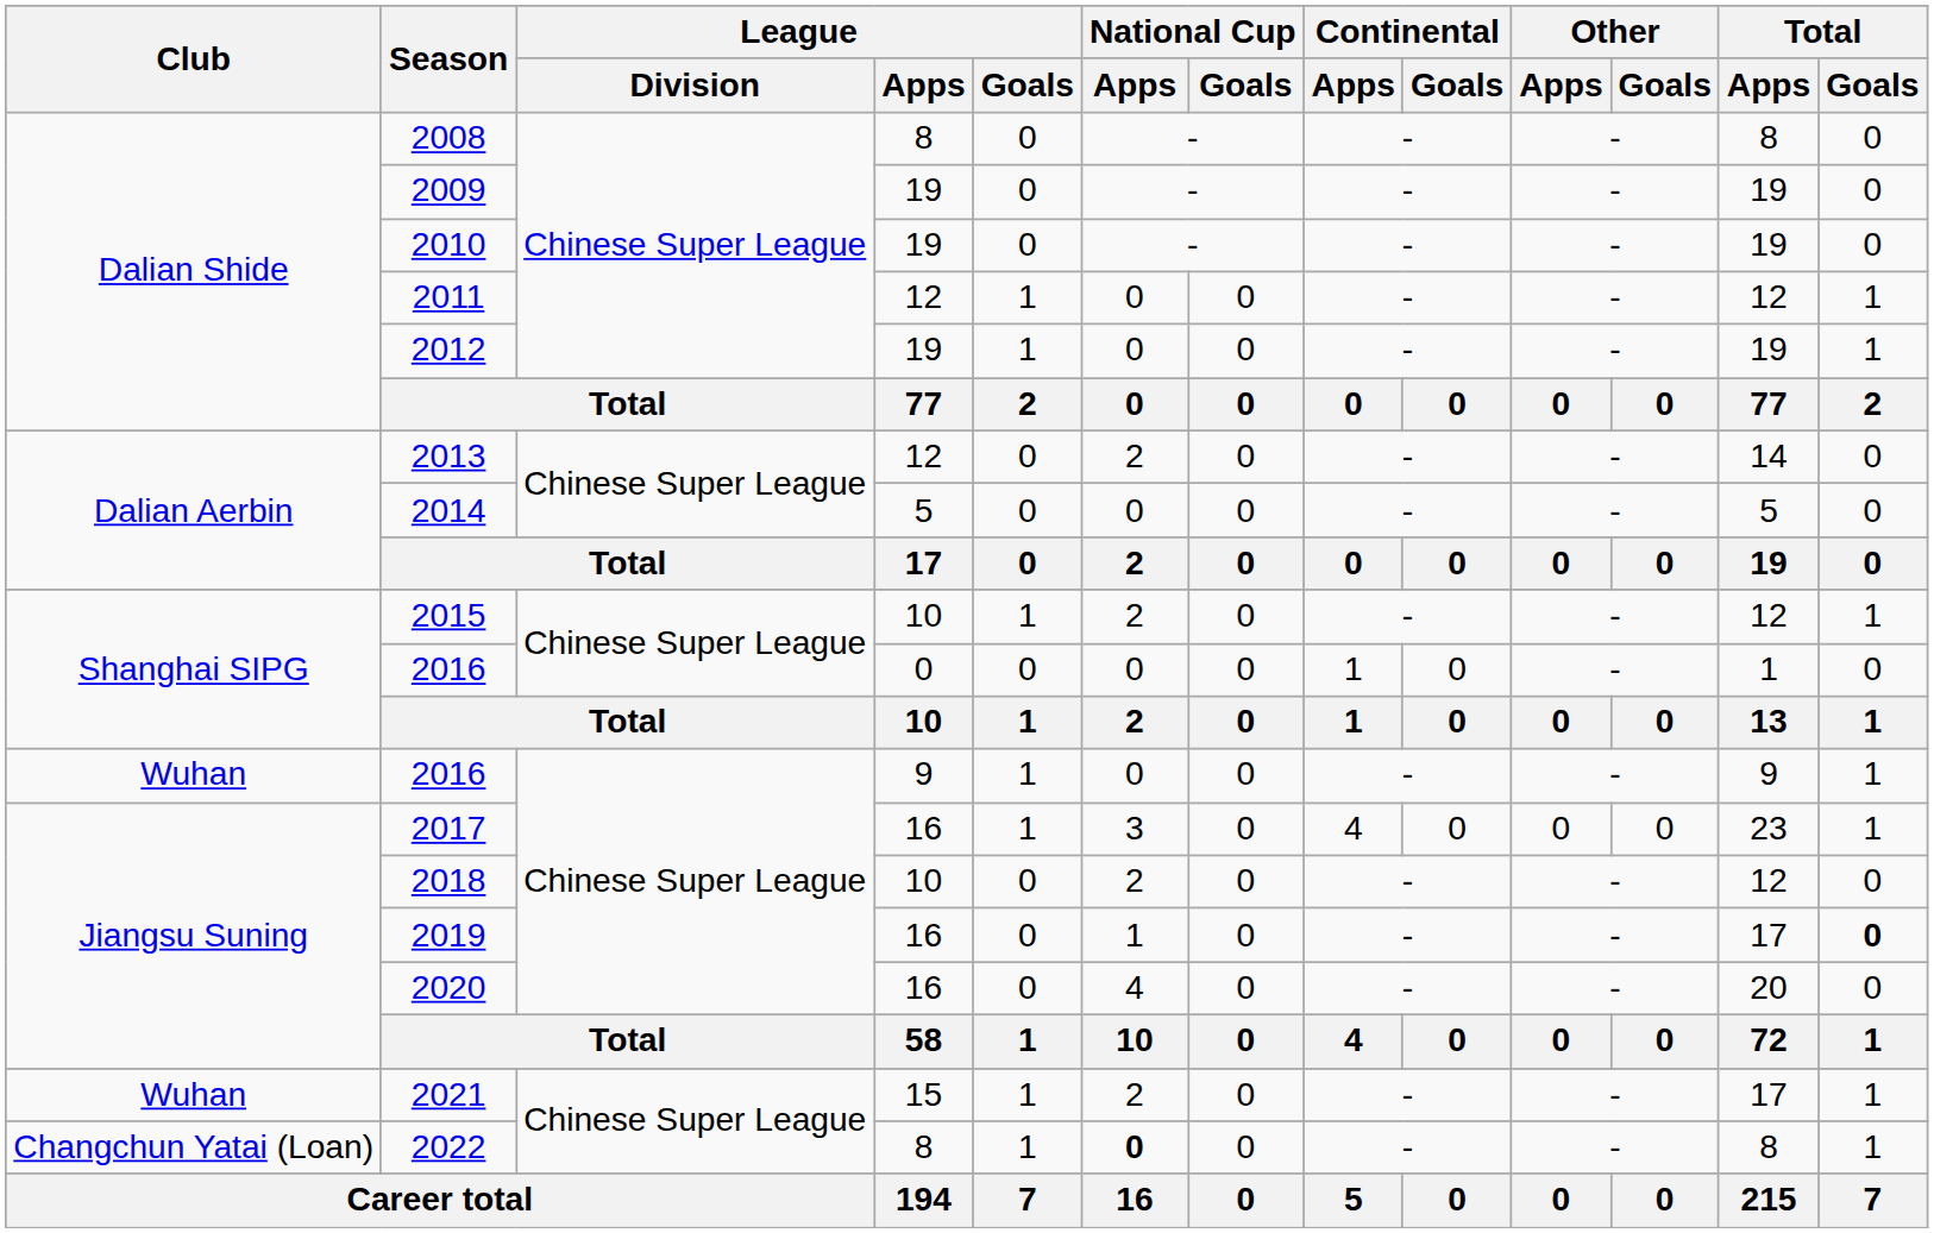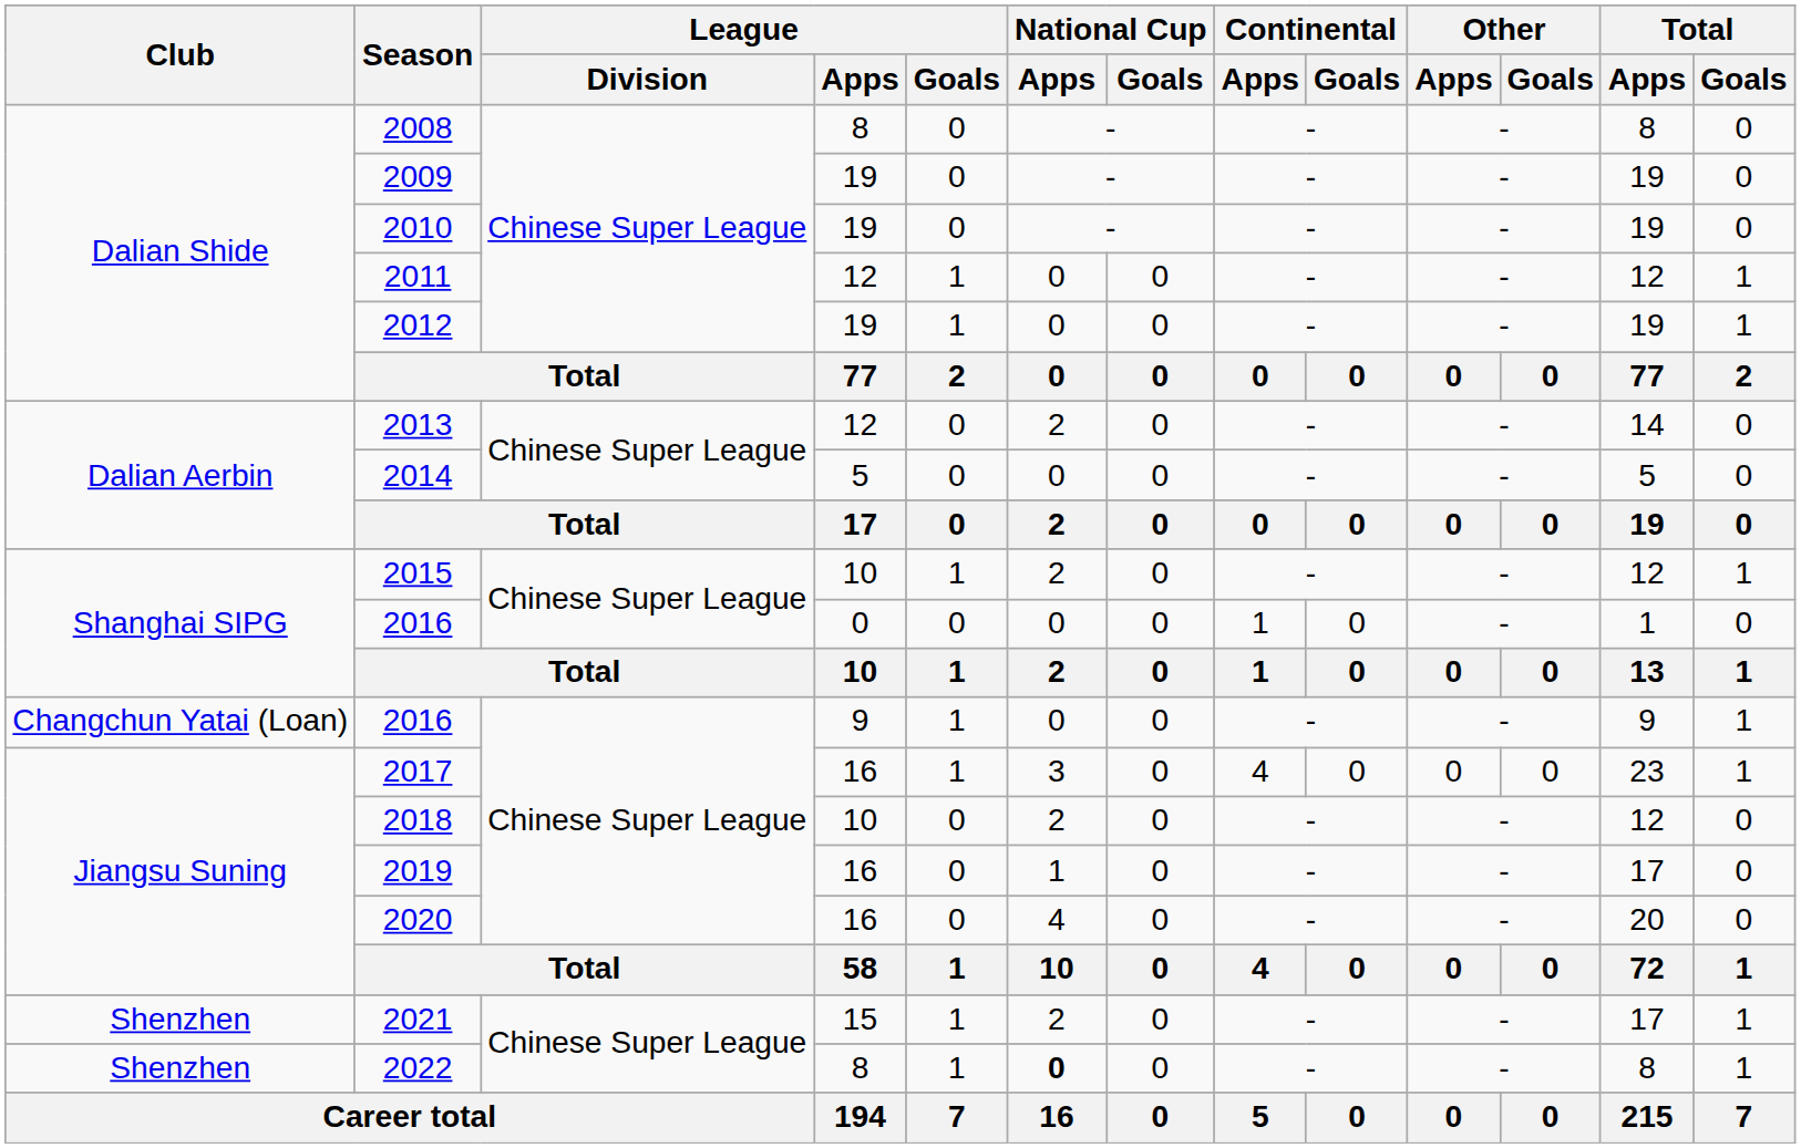2016 / 9 | Club: Wuhan -> Changchun Yatai (Loan)
2019 | Total / Goals: bold -> normal
2021 | Club: Wuhan -> Shenzhen
2022 | Club: Changchun Yatai (Loan) -> Shenzhen
